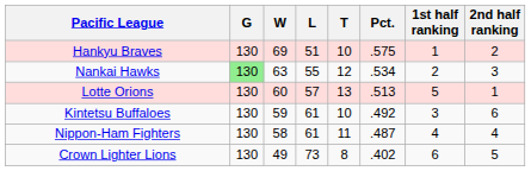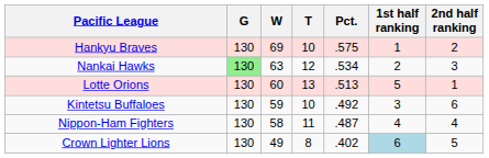- column: L | 51 | 55 | 57 | 61 | 61 | 73
Crown Lighter Lions | 1st half ranking: no background -> lightblue background
